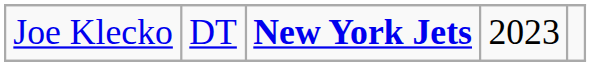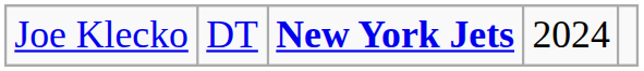Joe Klecko | column 4: 2023 -> 2024
